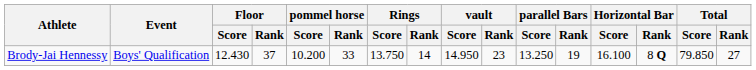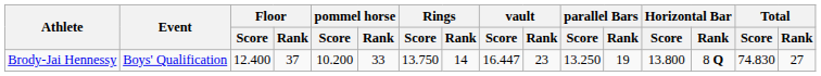Brody-Jai Hennessy | Floor / Score: 12.430 -> 12.400
Brody-Jai Hennessy | vault / Score: 14.950 -> 16.447
Brody-Jai Hennessy | Horizontal Bar / Score: 16.100 -> 13.800
Brody-Jai Hennessy | Total / Score: 79.850 -> 74.830
